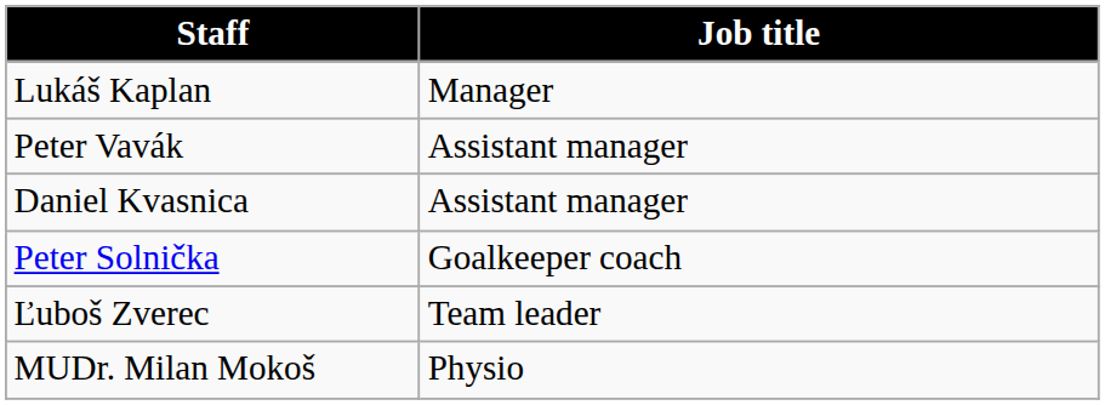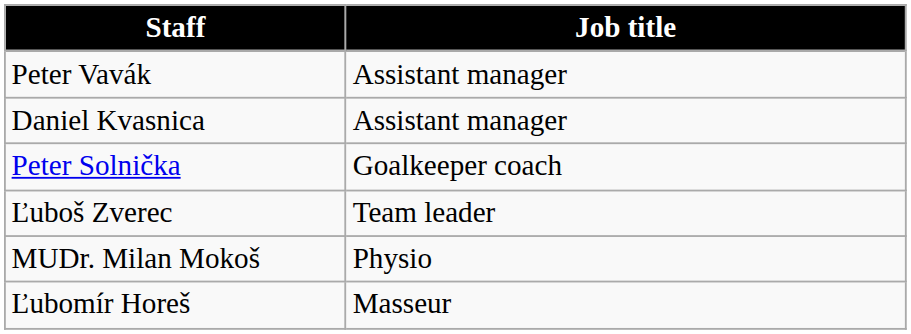- row: Lukáš Kaplan | Manager
+ row: Ľubomír Horeš | Masseur
